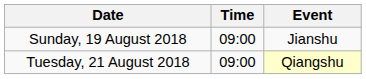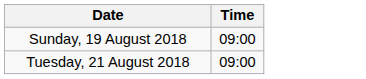- column: Event | Jianshu | Qiangshu
